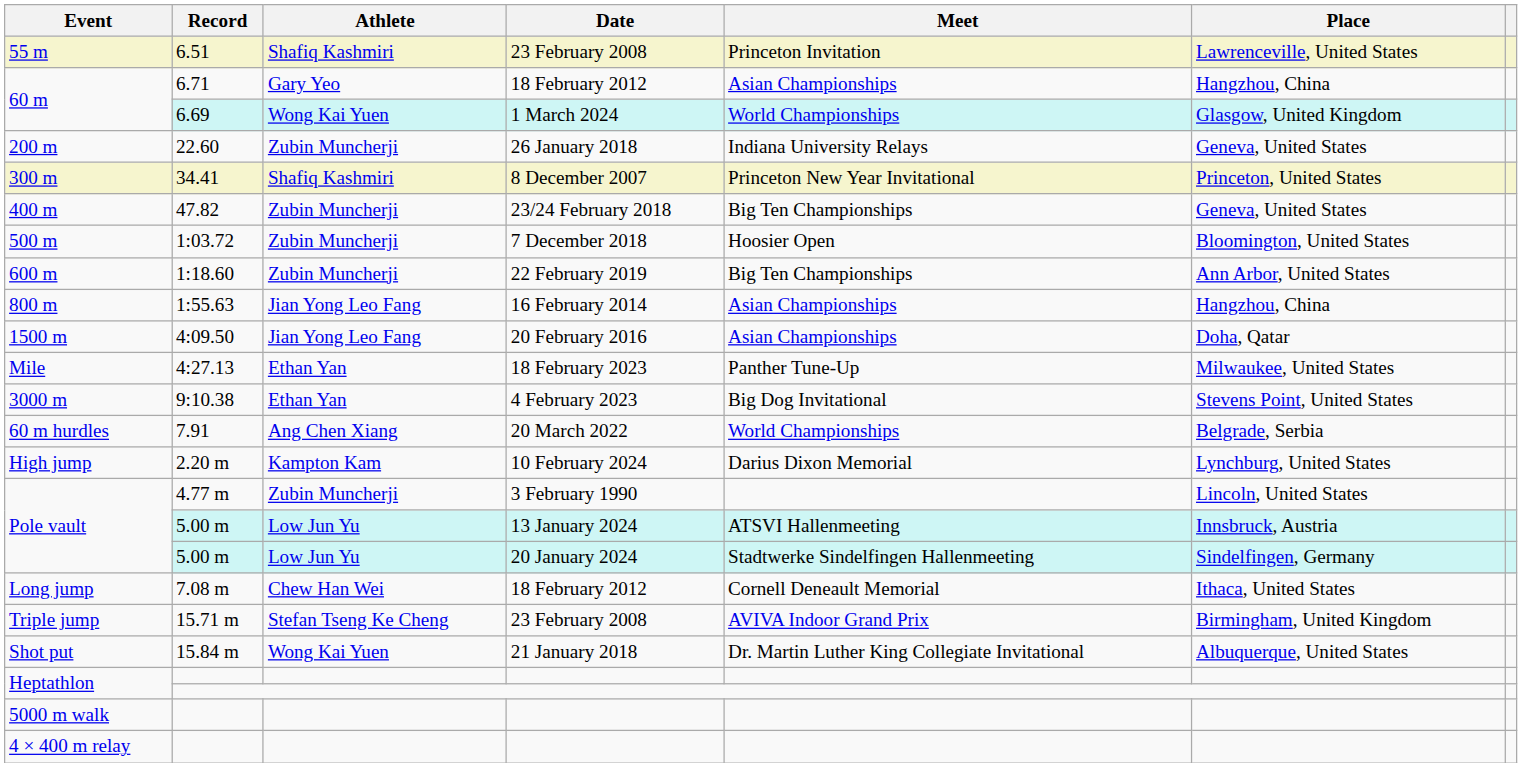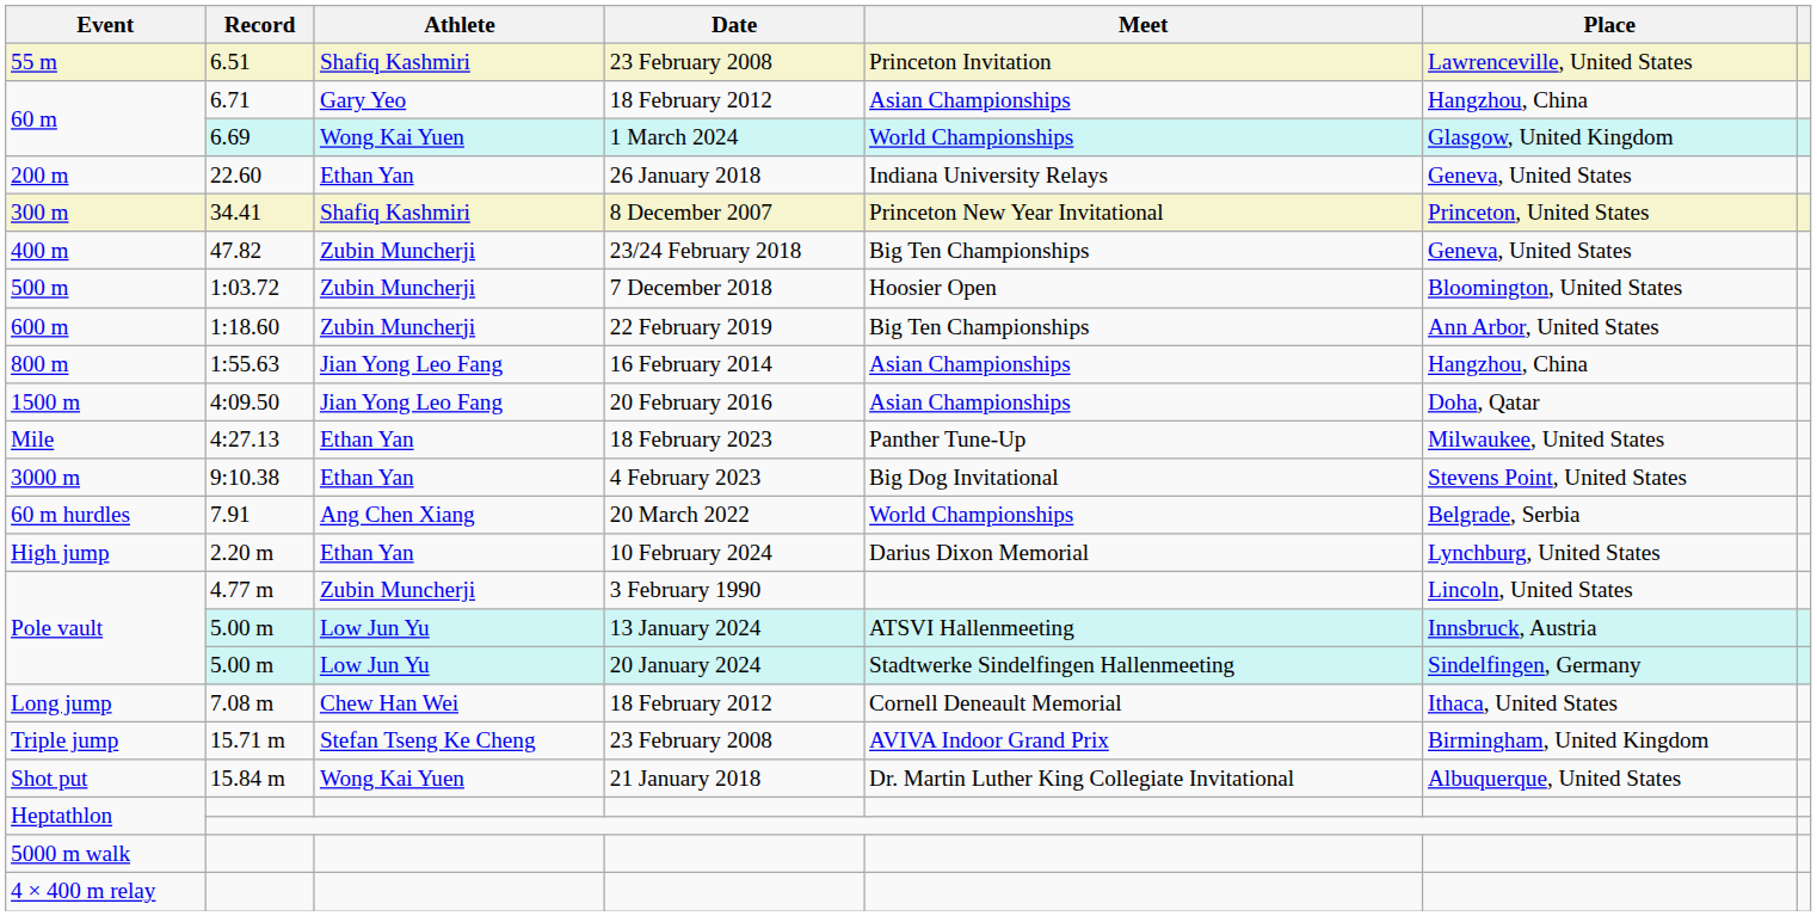200 m | Athlete: Zubin Muncherji -> Ethan Yan
High jump | Athlete: Kampton Kam -> Ethan Yan
